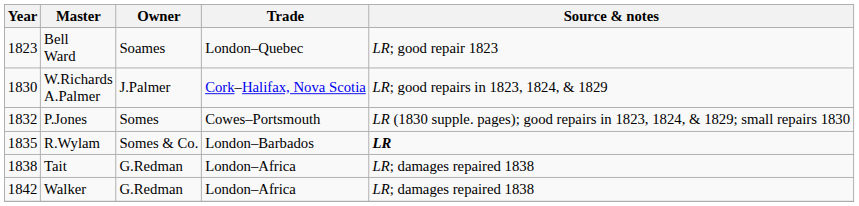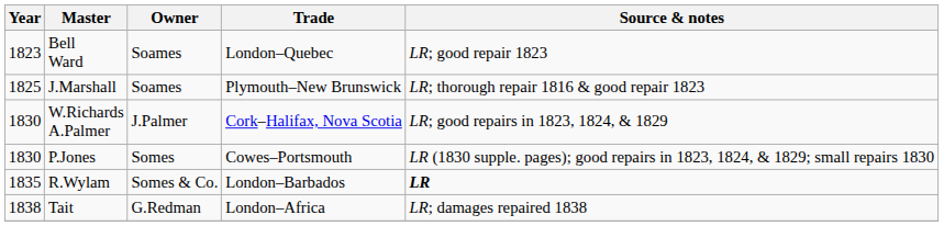+ row: 1825 | J.Marshall | Soames | Plymouth–New Brunswick | LR; thorough repair 1816 & good repair 1823
P.Jones | Year: 1832 -> 1830
- row: 1842 | Walker | G.Redman | London–Africa | LR; damages repaired 1838
